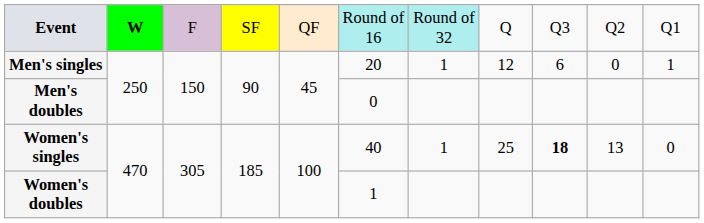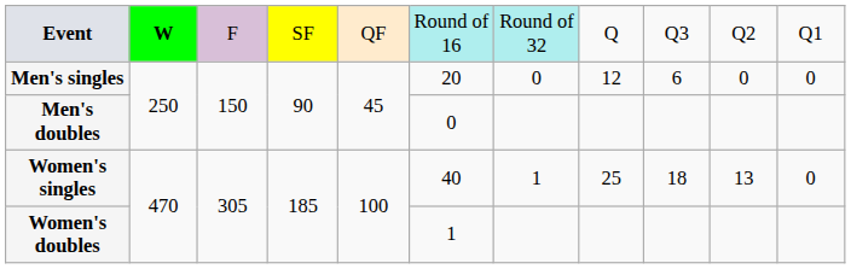Men's singles | column 7: 1 -> 0
Men's singles | column 11: 1 -> 0
Women's singles | column 9: bold -> normal
